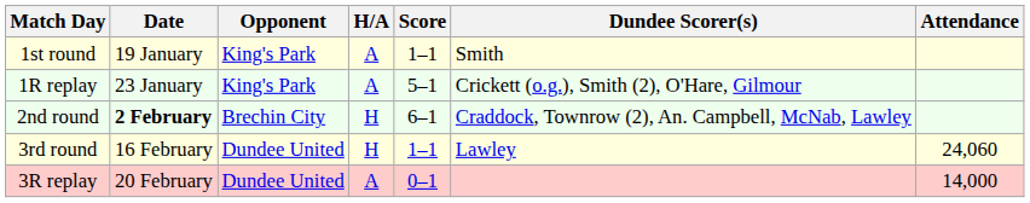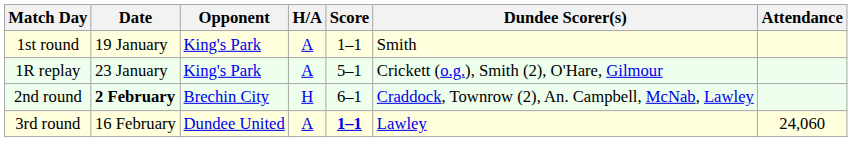3rd round | H/A: H -> A
3rd round | Score: normal -> bold
- row: 3R replay | 20 February | Dundee United | A | 0–1 | 14,000
